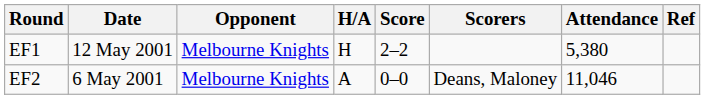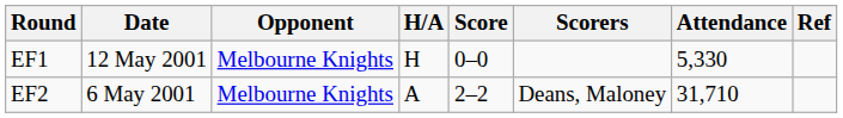EF1 | Score: 2–2 -> 0–0
EF1 | Attendance: 5,380 -> 5,330
EF2 | Score: 0–0 -> 2–2
EF2 | Attendance: 11,046 -> 31,710
